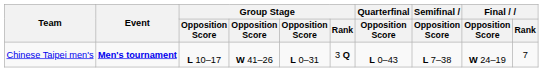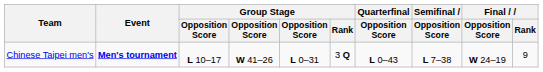Chinese Taipei men's | Final / Rank: 7 -> 9
